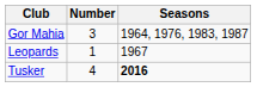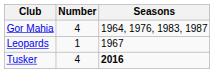Gor Mahia | Number: 3 -> 4
